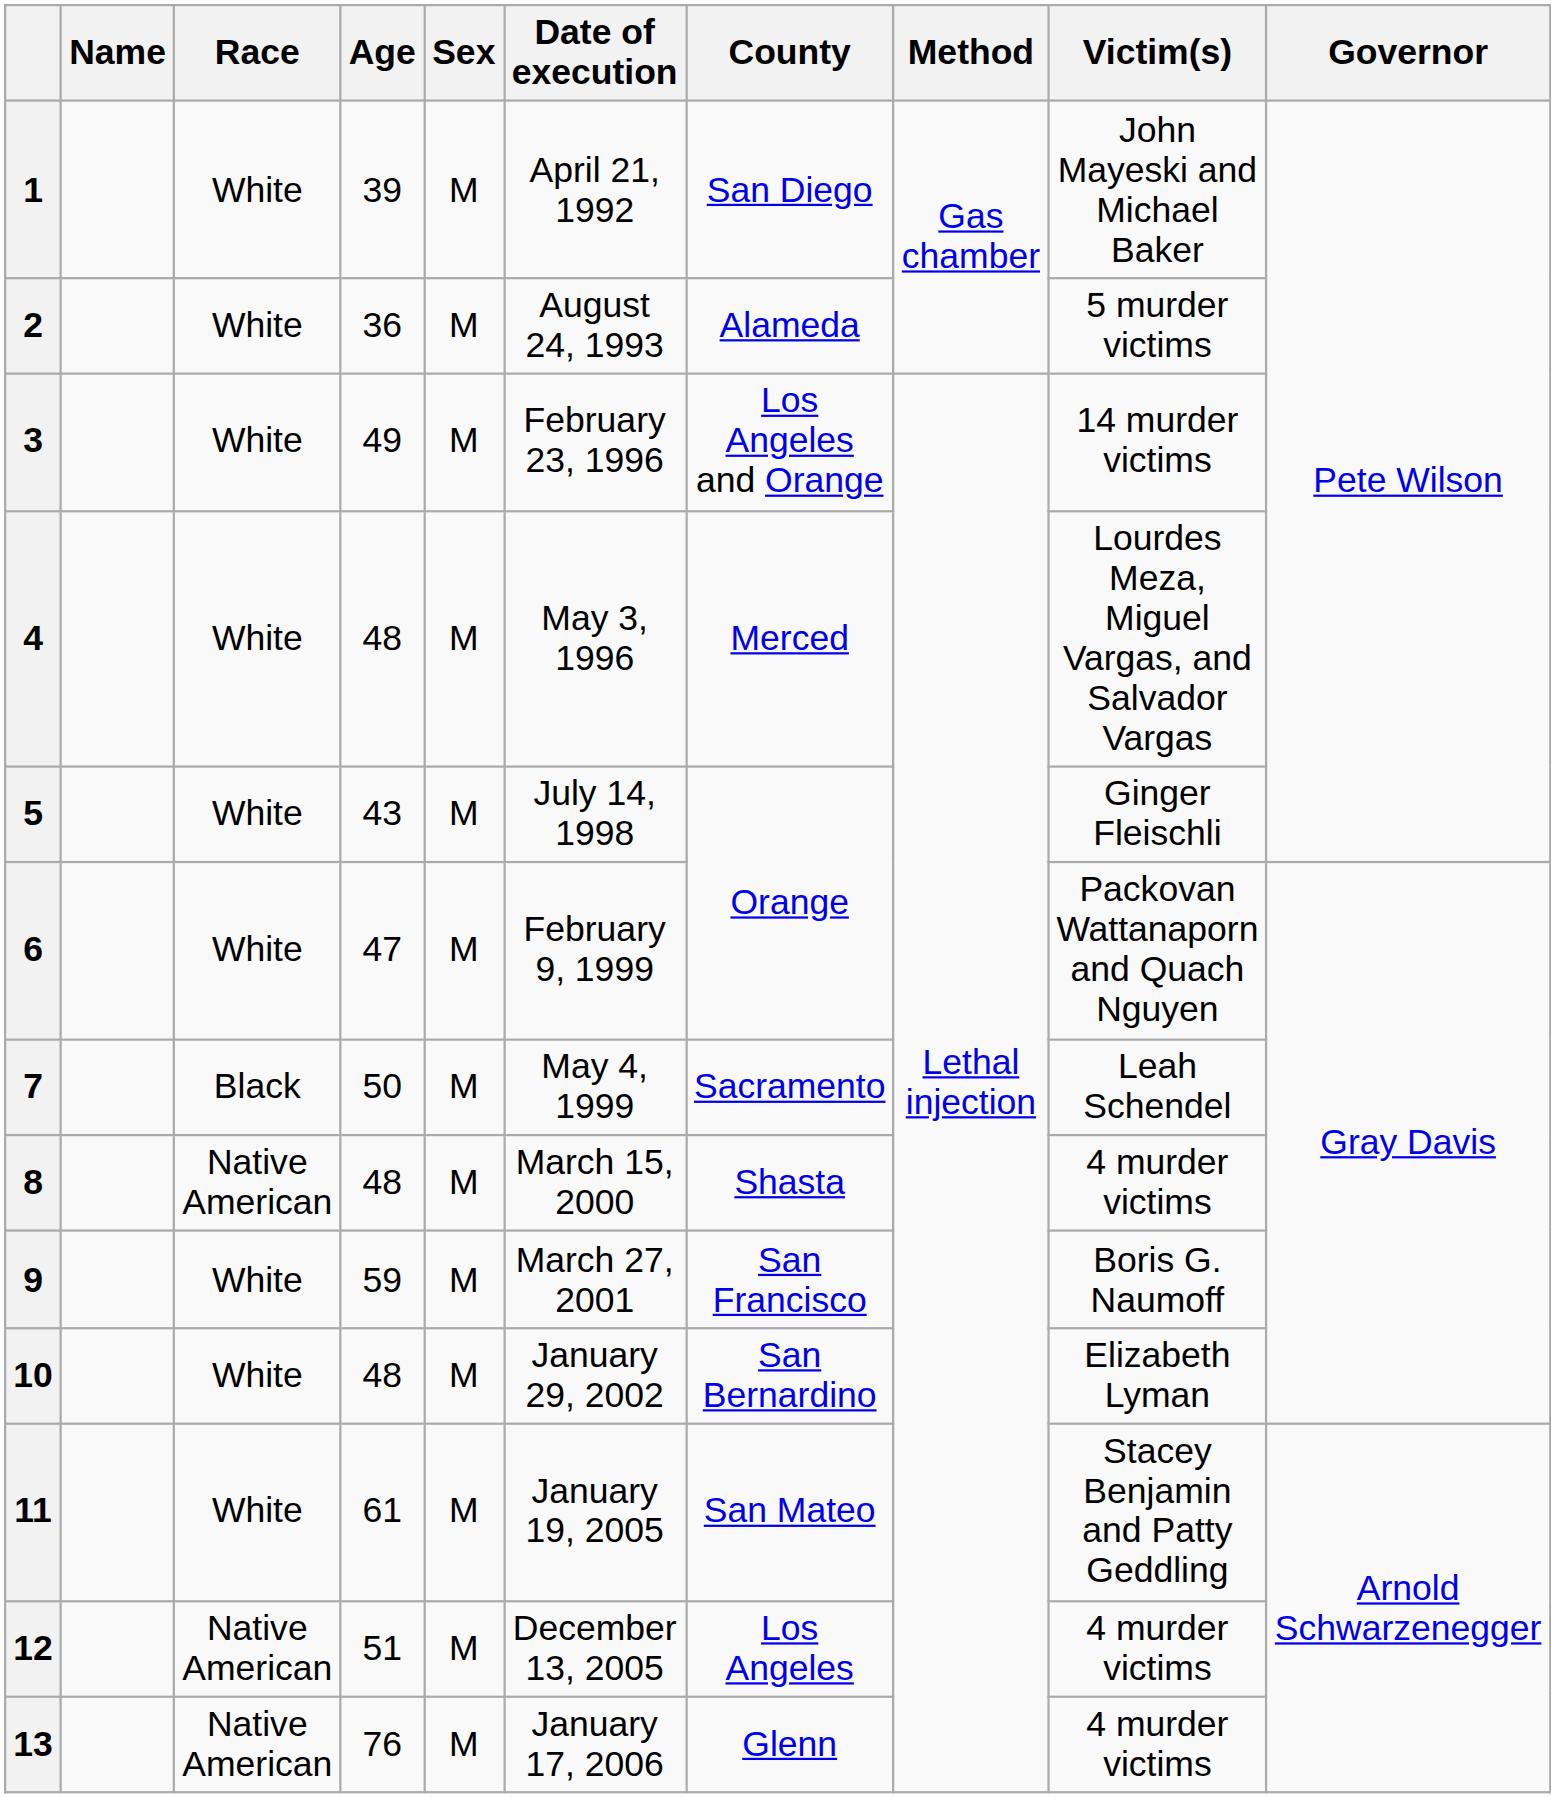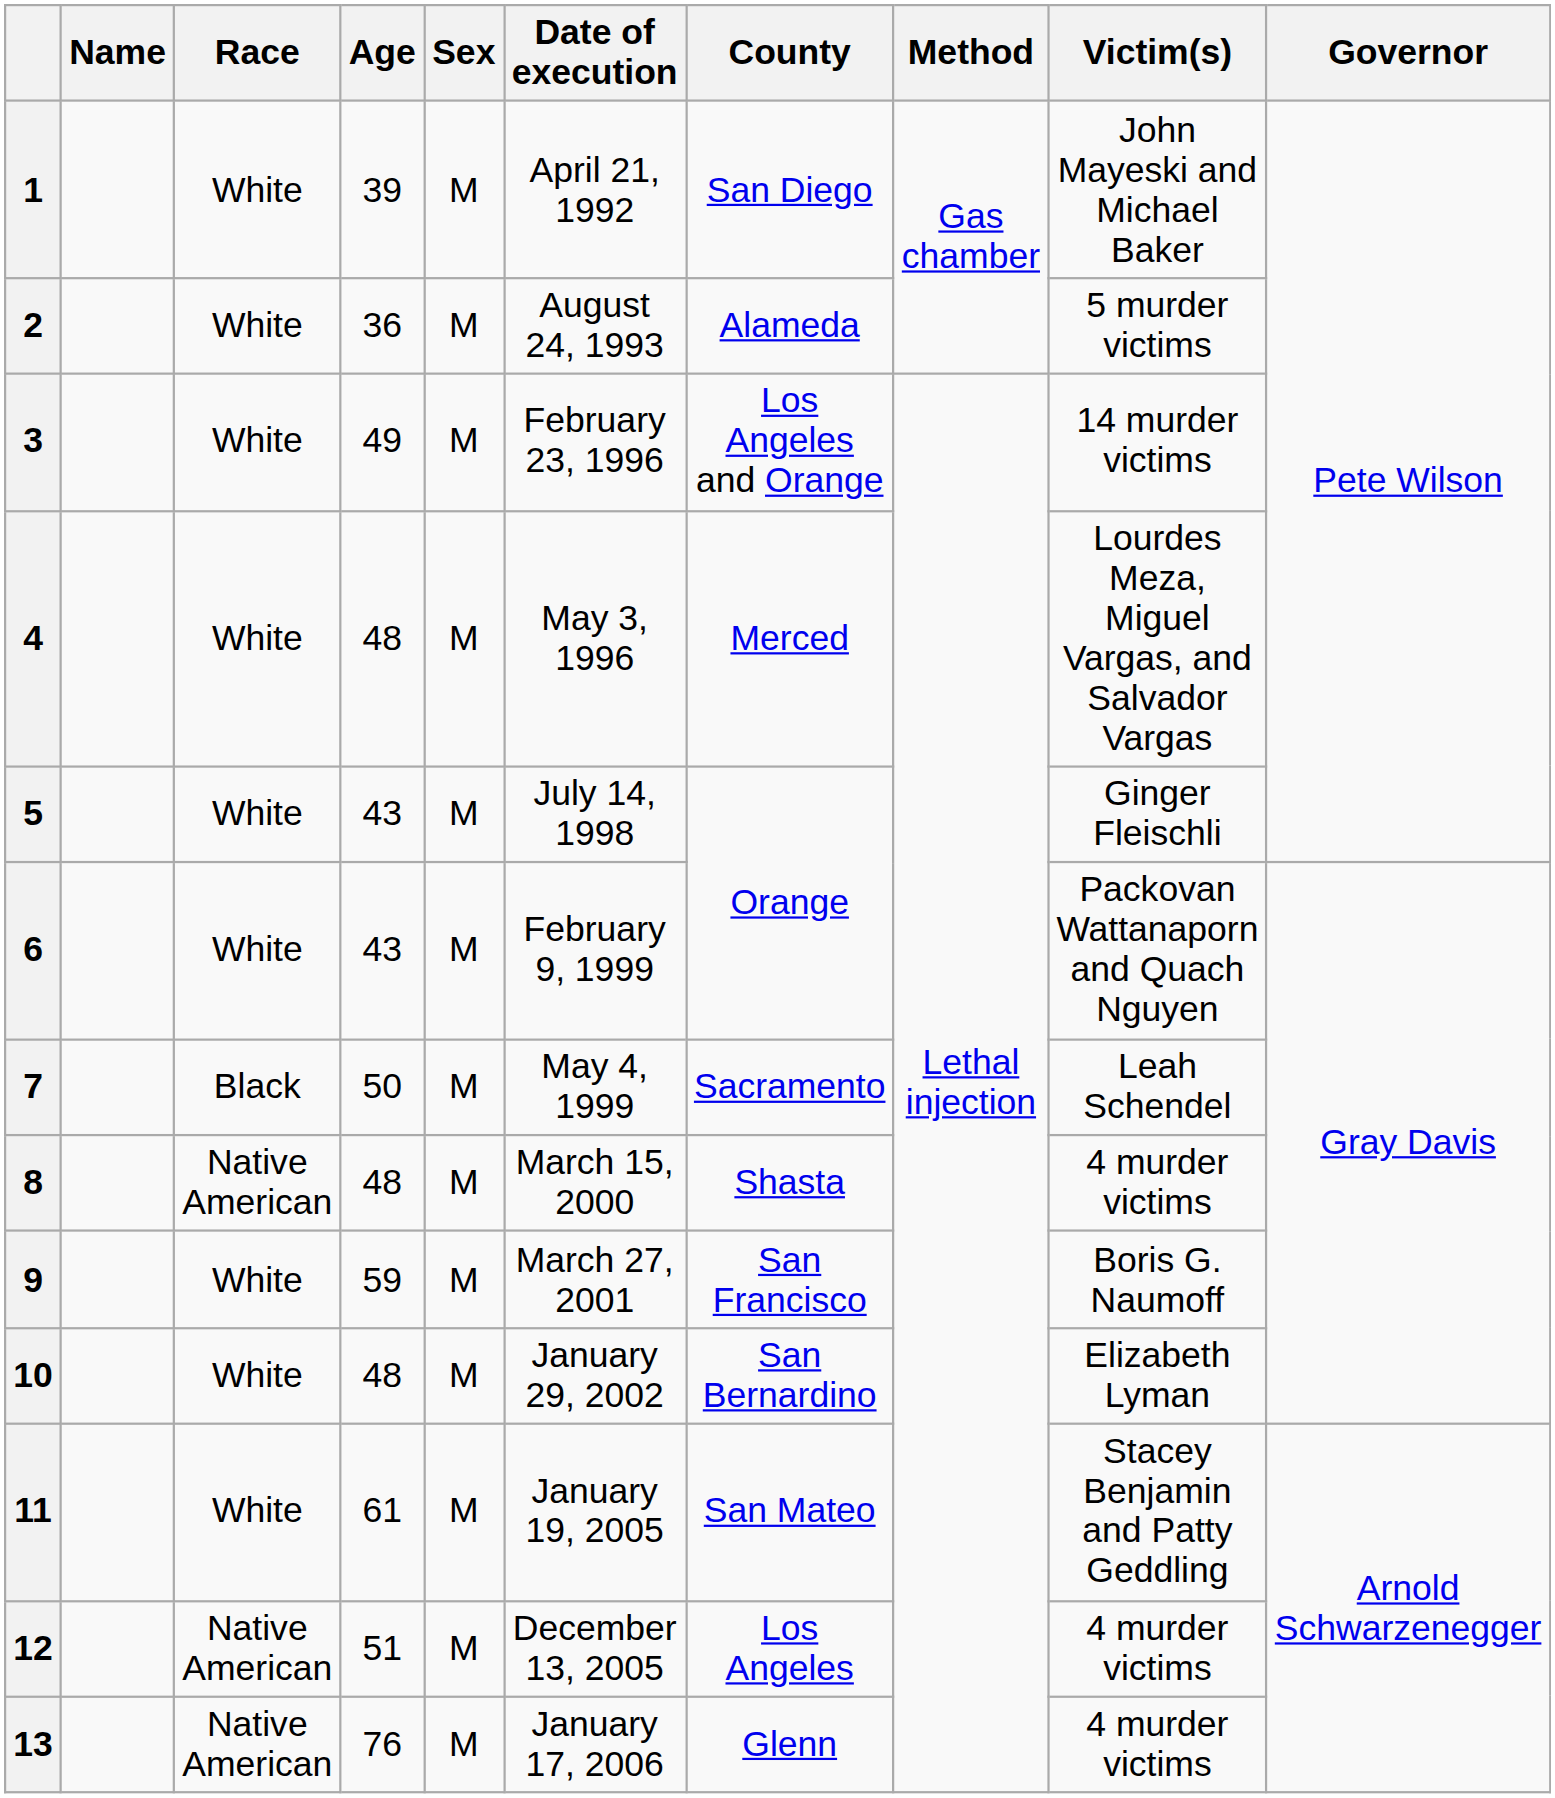6 | Age: 47 -> 43
